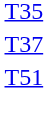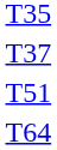+ row: T64
